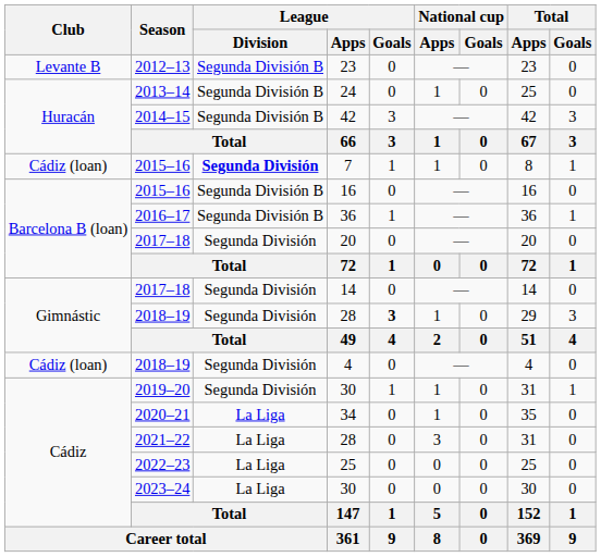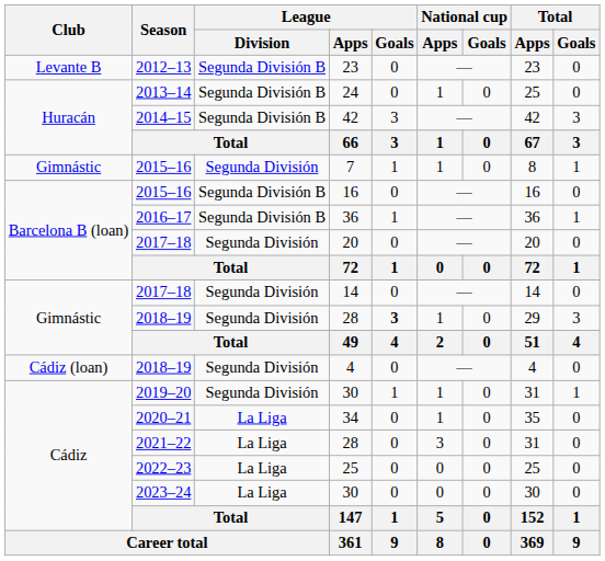7 | Club: Cádiz (loan) -> Gimnástic
7 | League / Division: bold -> normal
